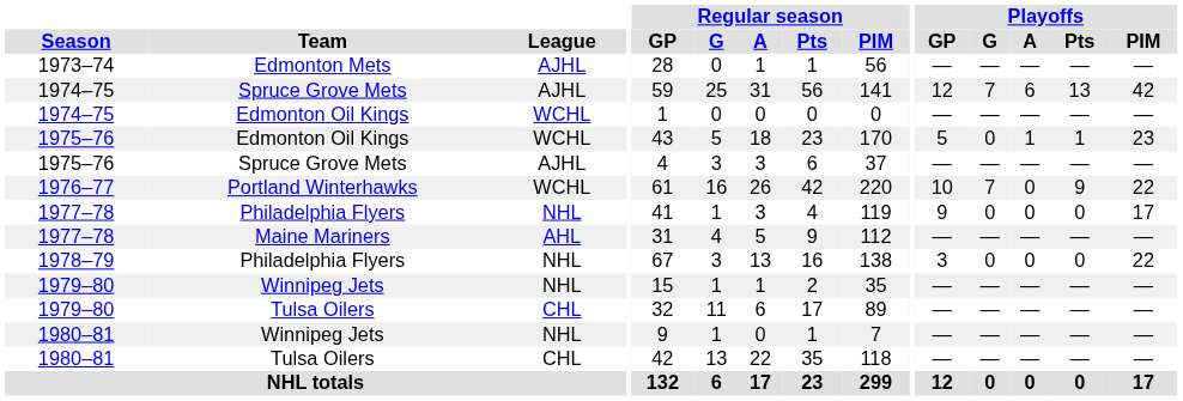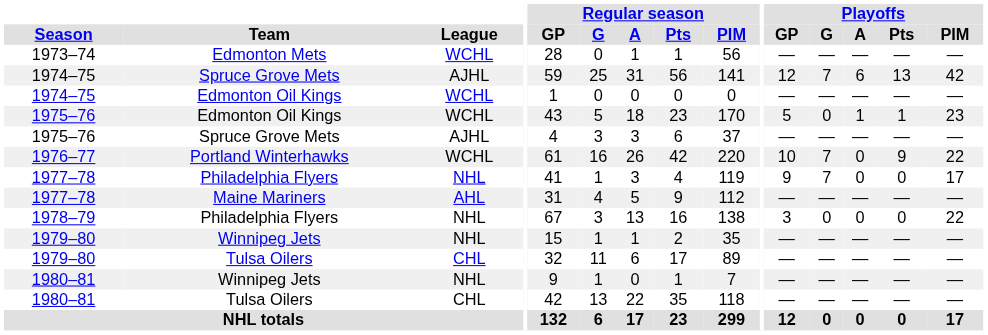1973–74 | League: AJHL -> WCHL
1977–78 / Philadelphia Flyers | Playoffs / G: 0 -> 7
